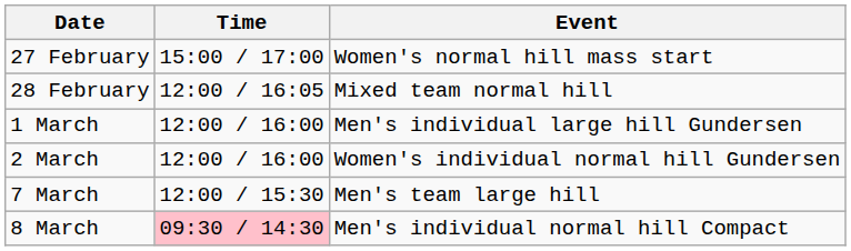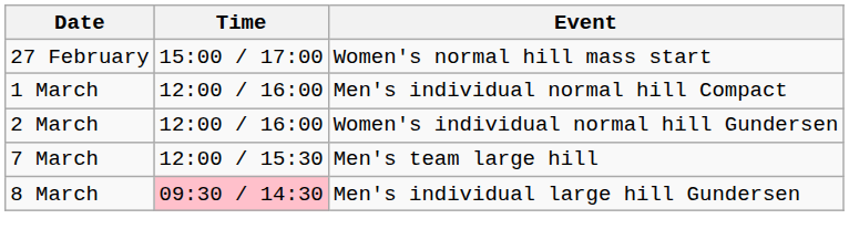- row: 28 February | 12:00 / 16:05 | Mixed team normal hill
1 March | Event: Men's individual large hill Gundersen -> Men's individual normal hill Compact
8 March | Event: Men's individual normal hill Compact -> Men's individual large hill Gundersen
